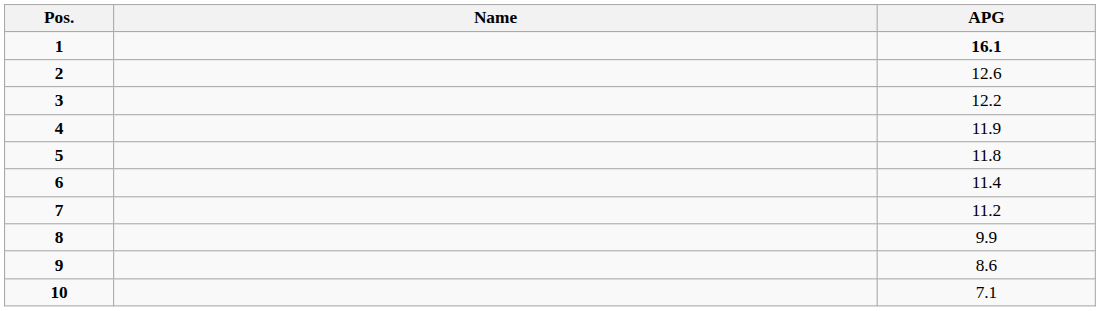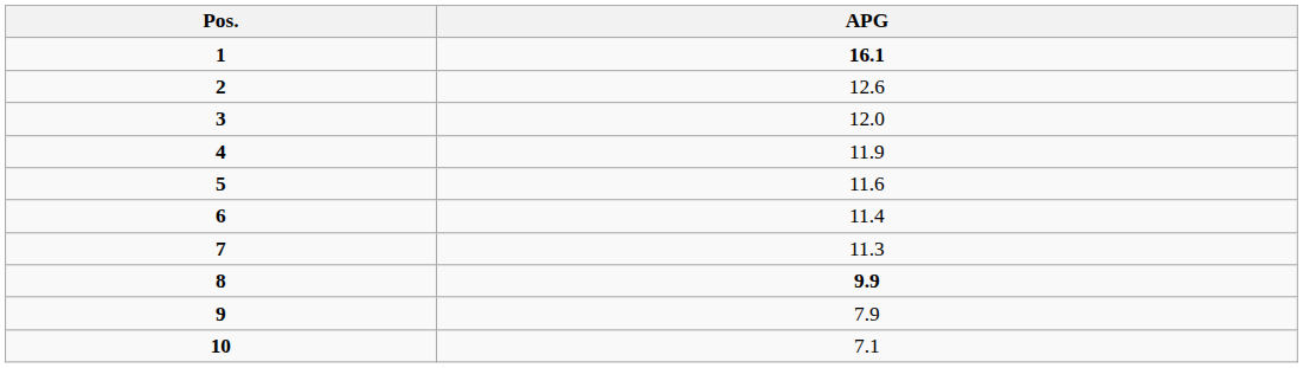- column: Name
3 | APG: 12.2 -> 12.0
5 | APG: 11.8 -> 11.6
7 | APG: 11.2 -> 11.3
8 | APG: normal -> bold
9 | APG: 8.6 -> 7.9
